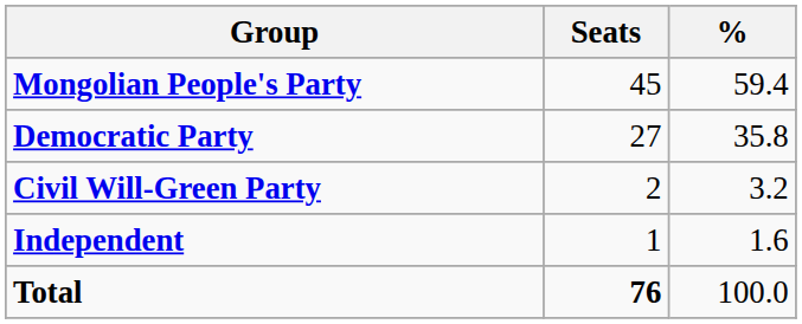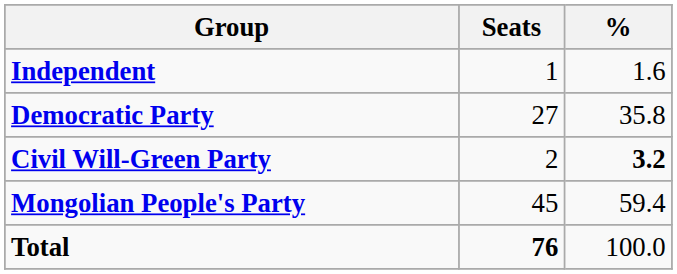rows swapped: Mongolian People's Party <-> Independent
Civil Will-Green Party | %: normal -> bold
